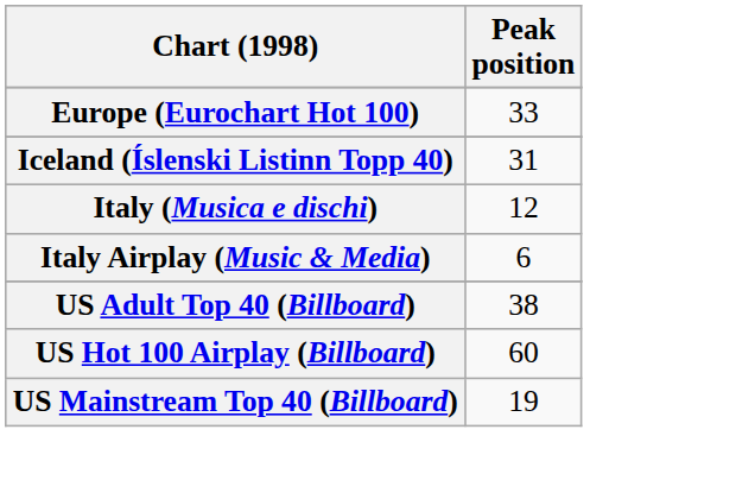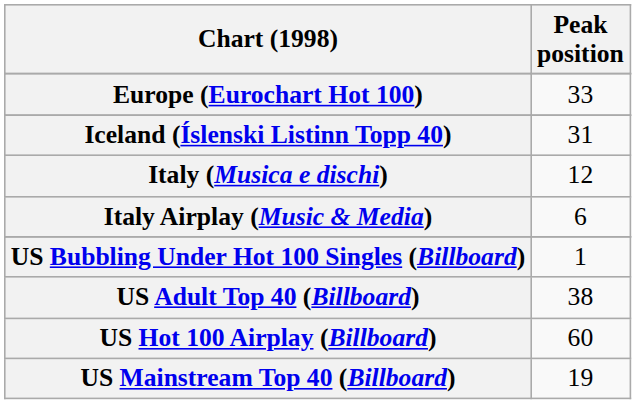+ row: US Bubbling Under Hot 100 Singles (Billboard) | 1
